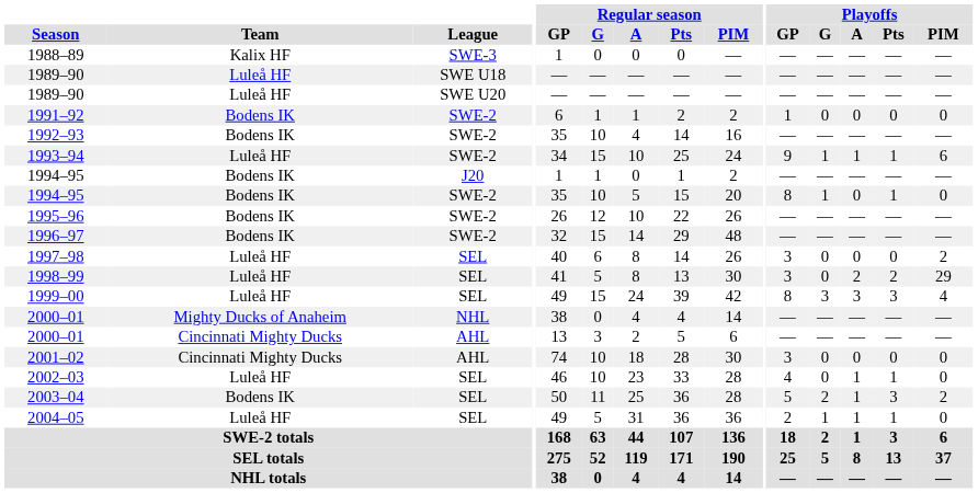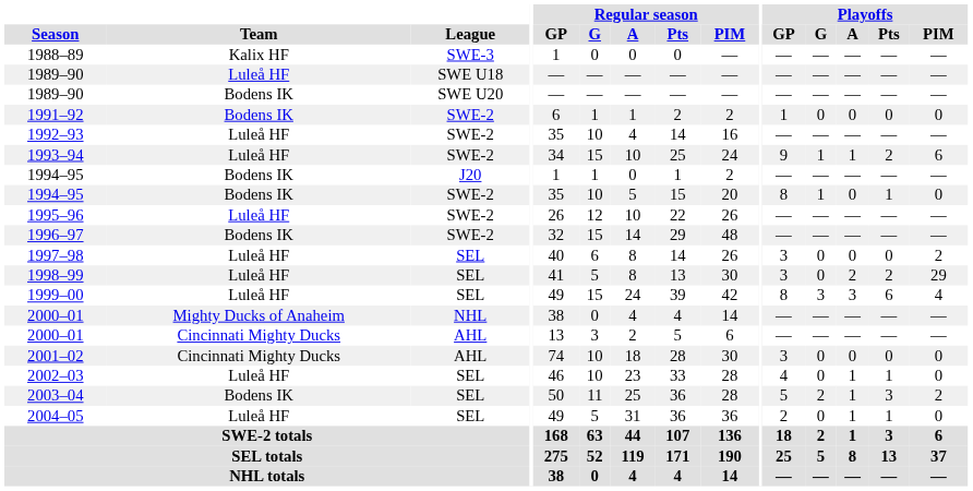1989–90 / SWE U20 | Team: Luleå HF -> Bodens IK
1992–93 | Team: Bodens IK -> Luleå HF
1993–94 | Playoffs / Pts: 1 -> 2
1995–96 | Team: Bodens IK -> Luleå HF
1999–00 | Playoffs / Pts: 3 -> 6
2004–05 | Playoffs / G: 1 -> 0
